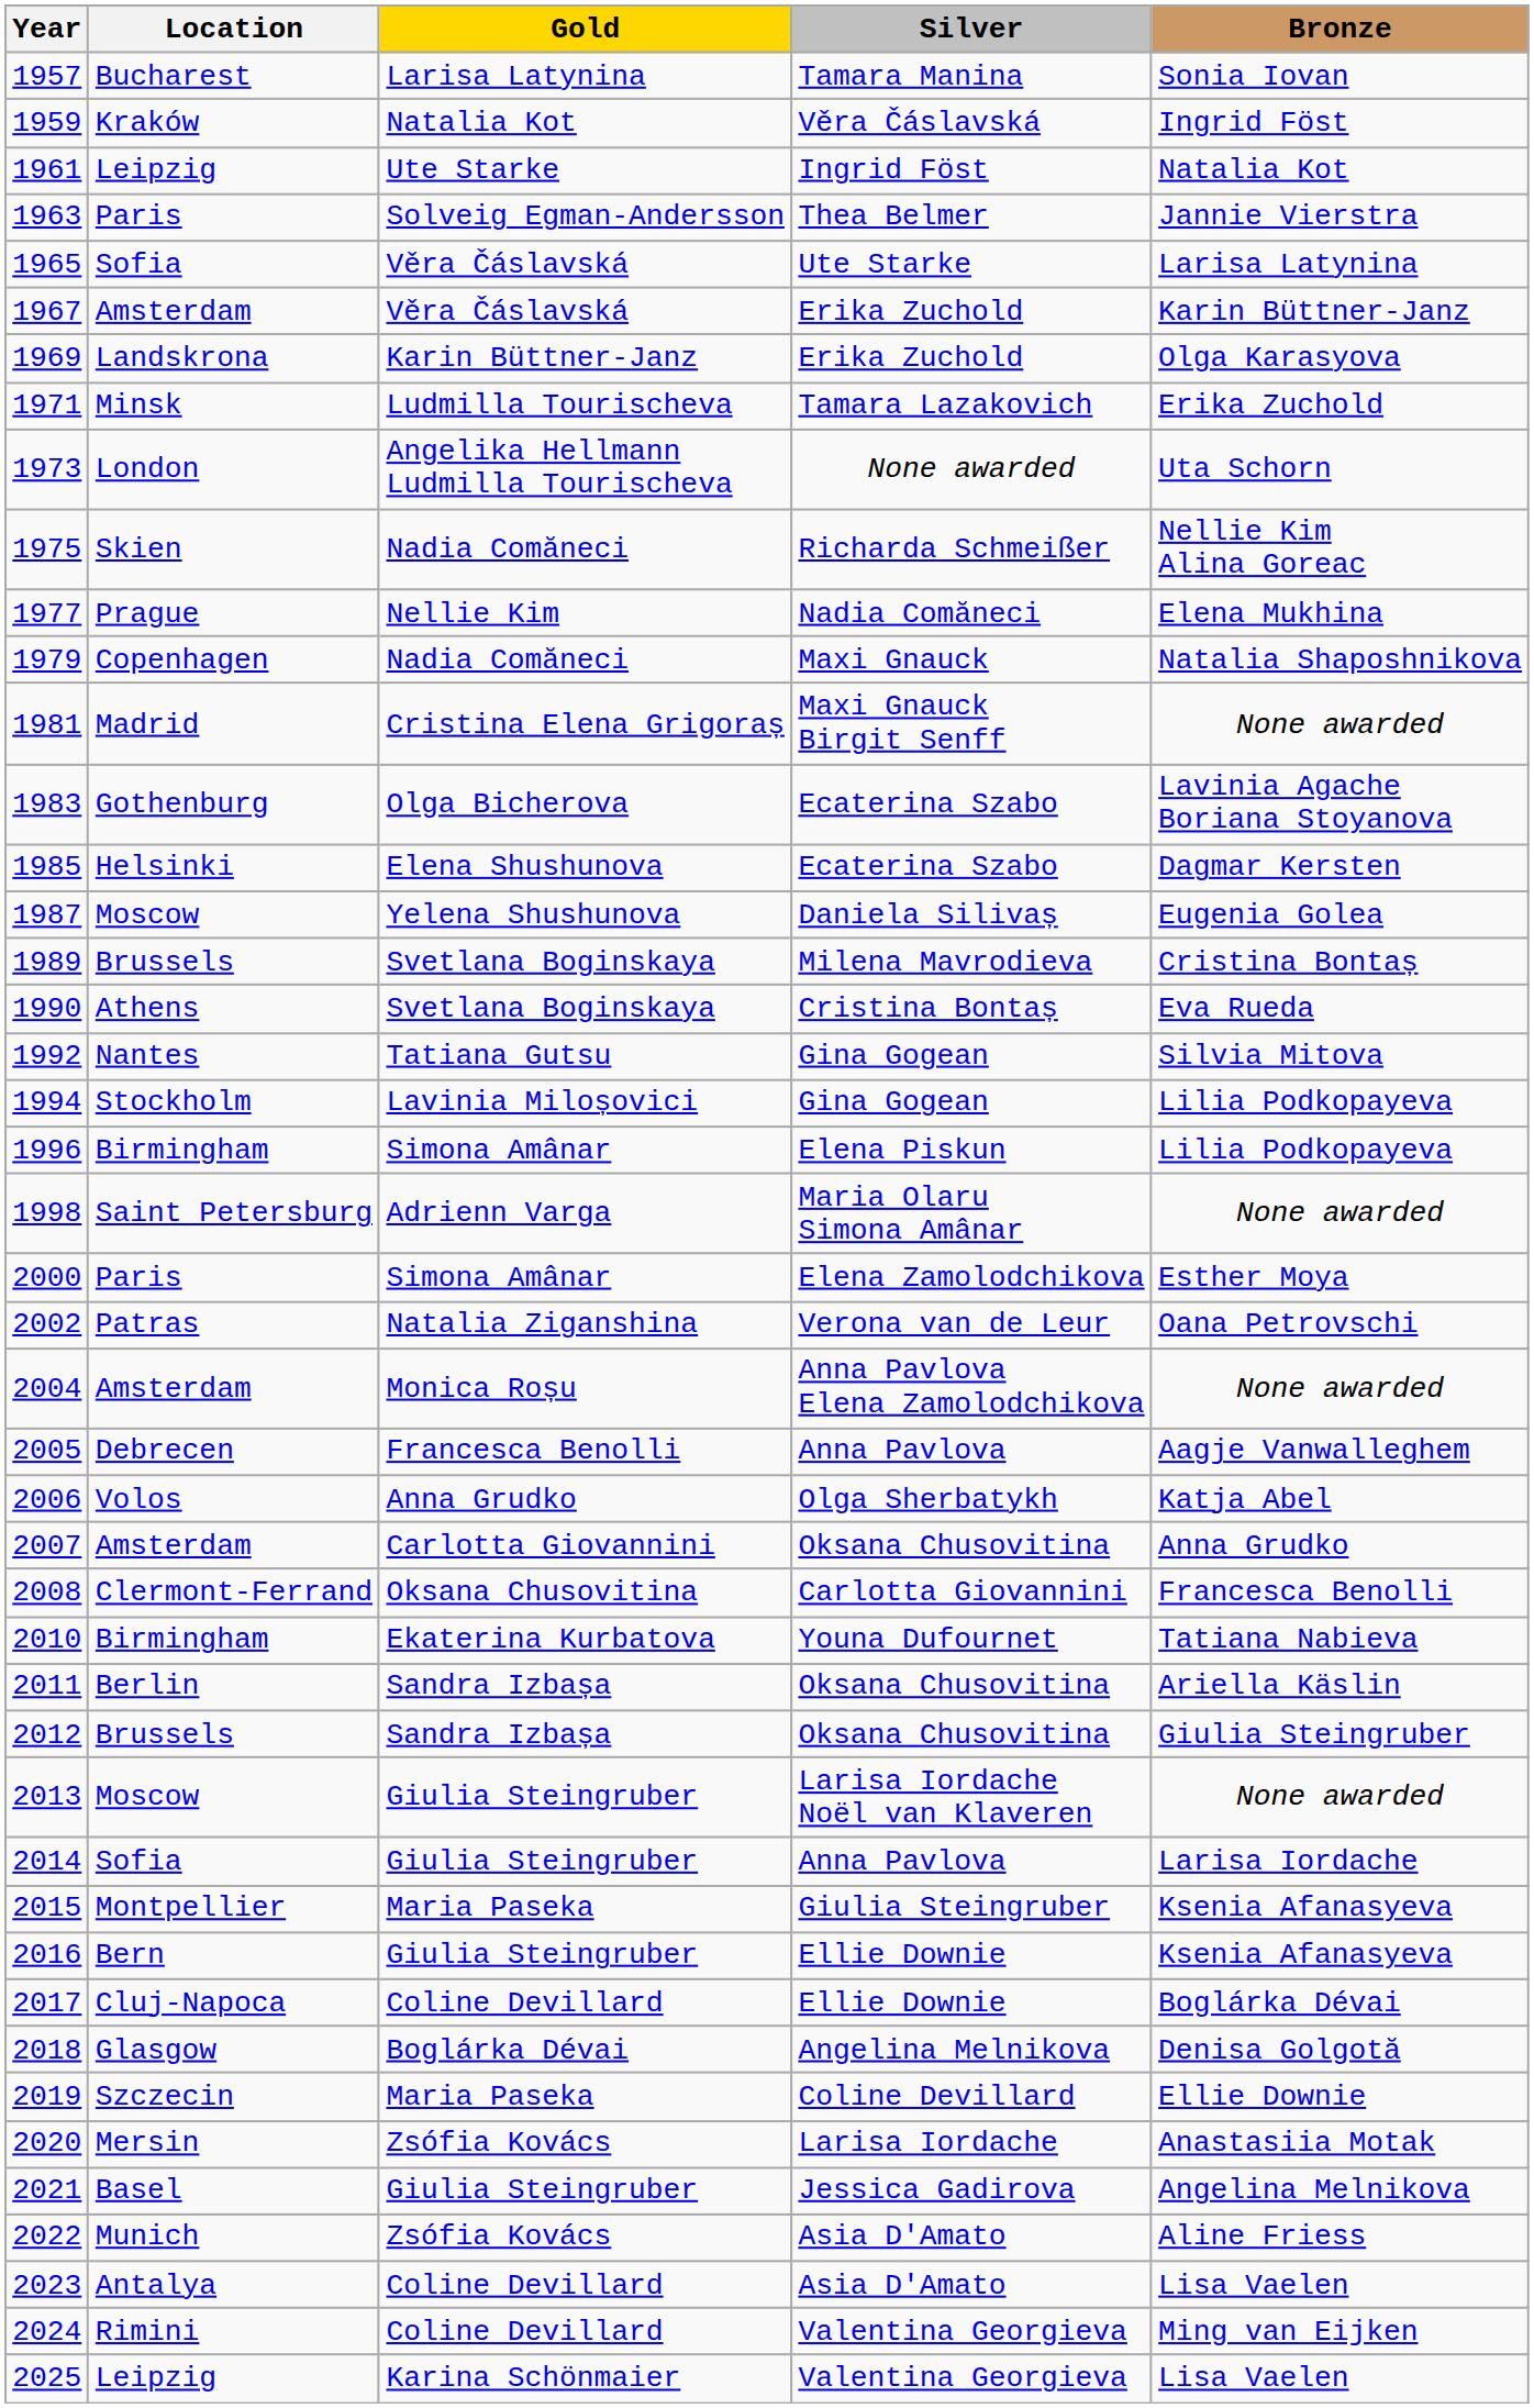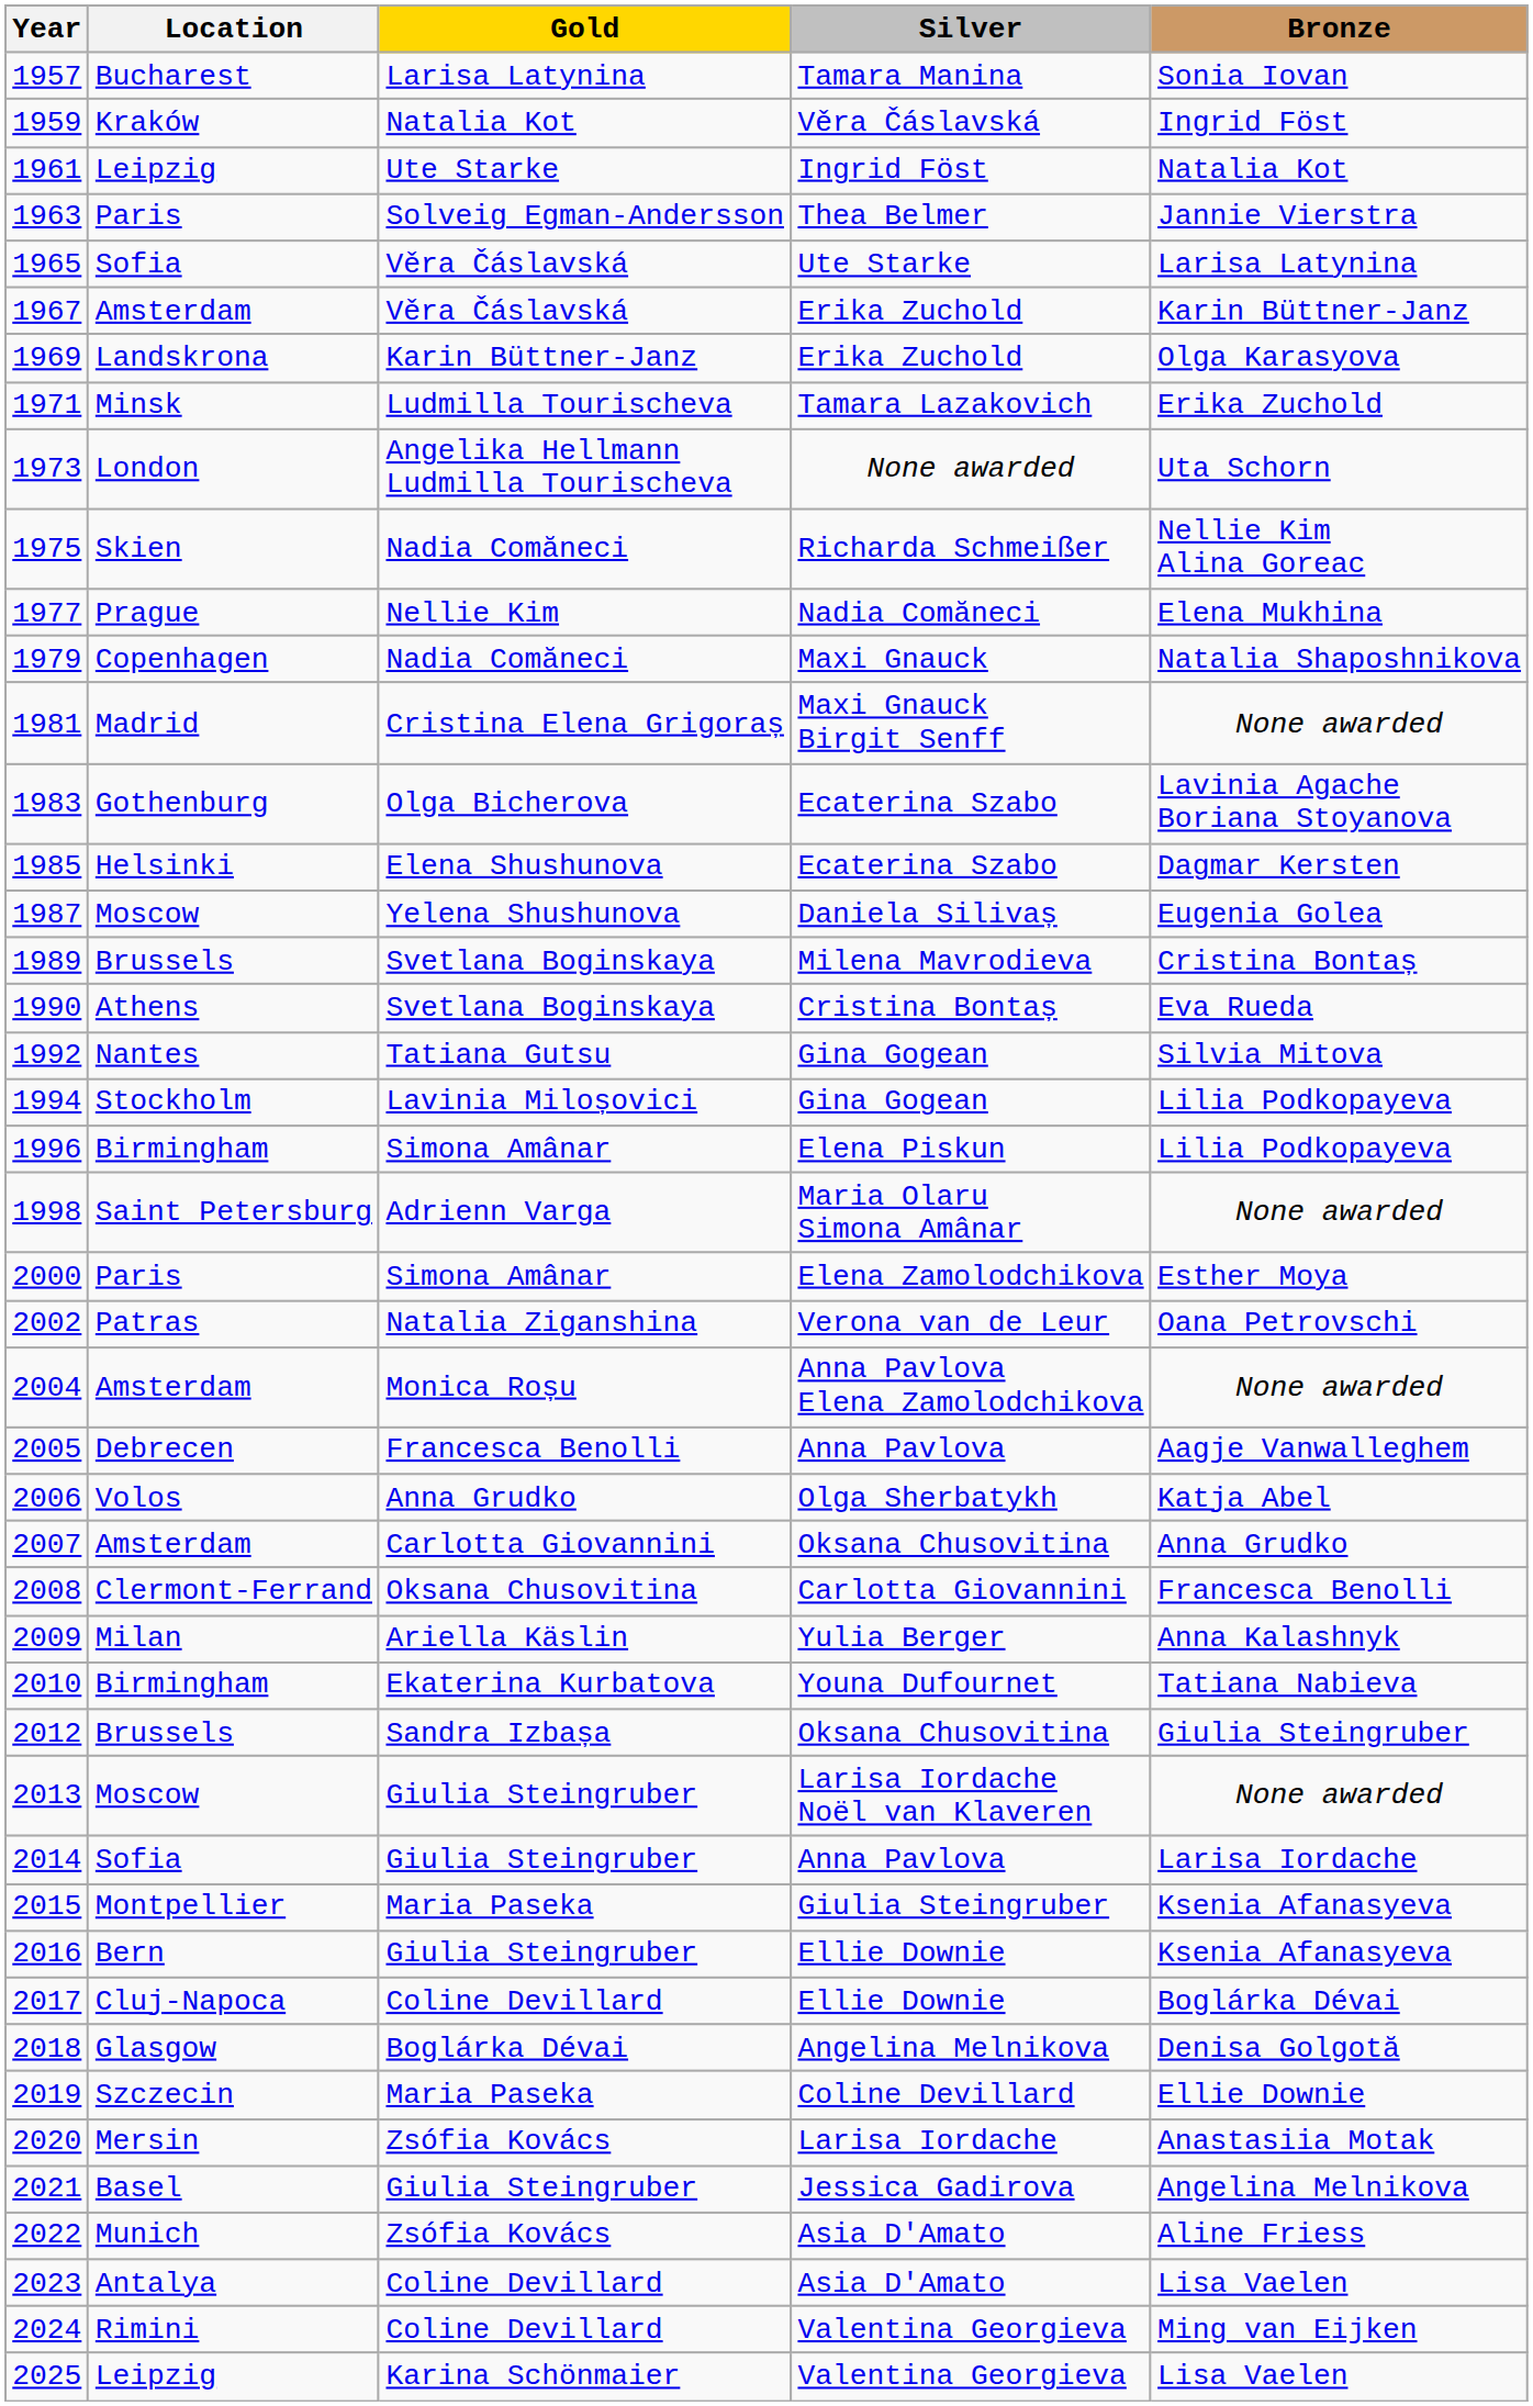+ row: 2009 | Milan | Ariella Käslin | Yulia Berger | Anna Kalashnyk
- row: 2011 | Berlin | Sandra Izbașa | Oksana Chusovitina | Ariella Käslin
